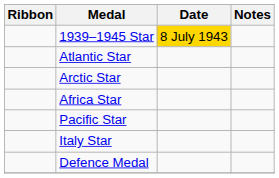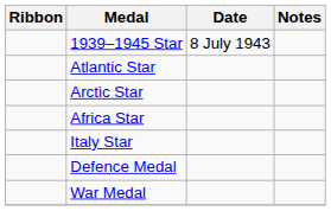1939–1945 Star | Date: gold background -> no background
- row: Pacific Star
+ row: War Medal
